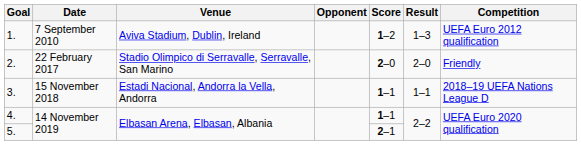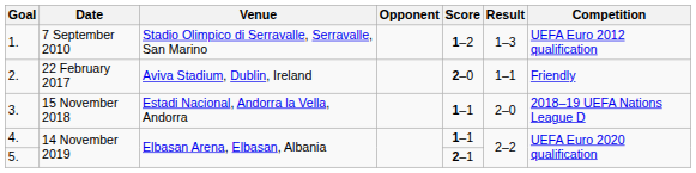1. | Venue: Aviva Stadium, Dublin, Ireland -> Stadio Olimpico di Serravalle, Serravalle, San Marino
2. | Venue: Stadio Olimpico di Serravalle, Serravalle, San Marino -> Aviva Stadium, Dublin, Ireland
2. | Result: 2–0 -> 1–1
3. | Result: 1–1 -> 2–0
